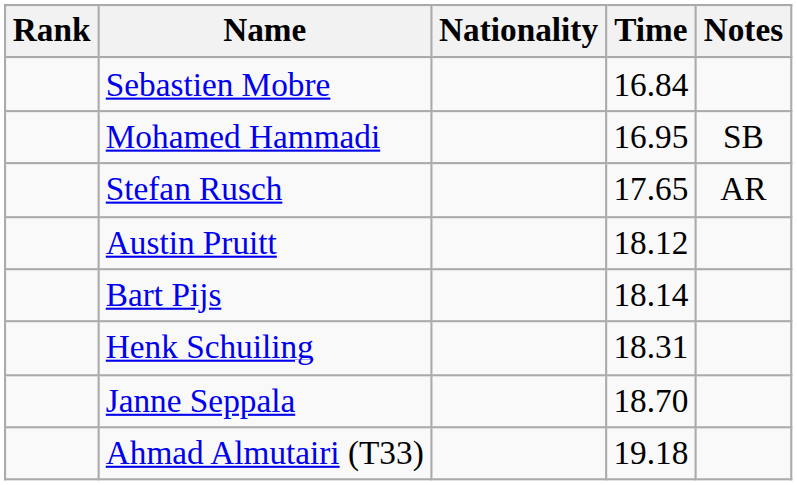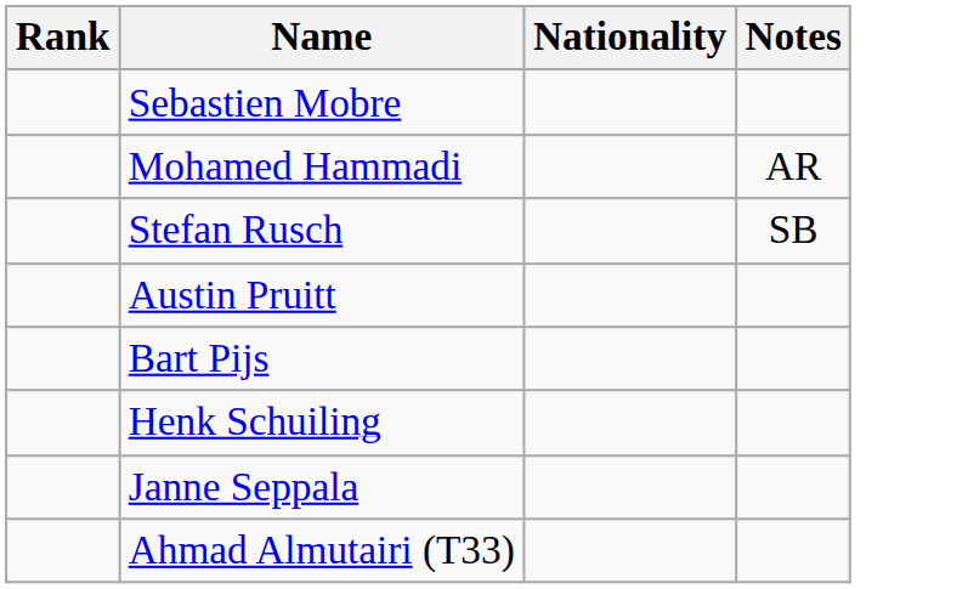- column: Time | 16.84 | 16.95 | 17.65 | 18.12 | 18.14 | 18.31 | 18.70 | 19.18
Mohamed Hammadi | Notes: SB -> AR
Stefan Rusch | Notes: AR -> SB
